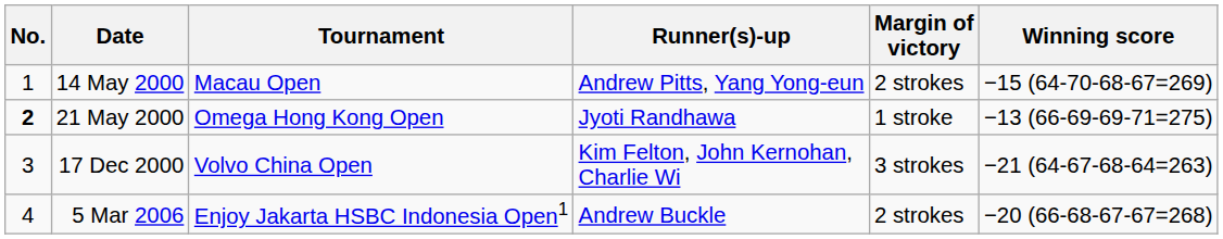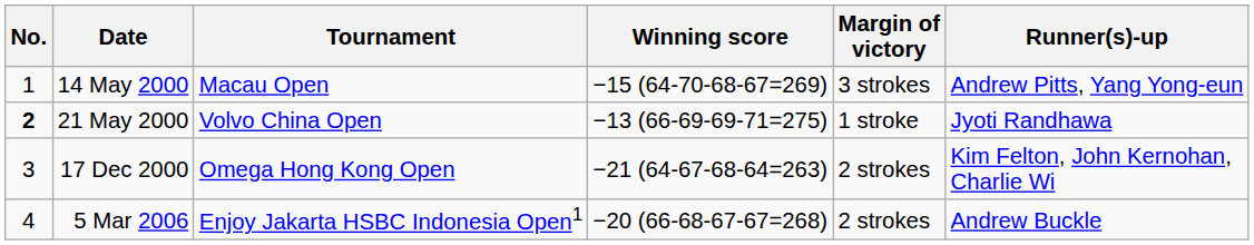columns swapped: Winning score <-> Runner(s)-up
14 May 2000 | Margin of victory: 2 strokes -> 3 strokes
21 May 2000 | Tournament: Omega Hong Kong Open -> Volvo China Open
17 Dec 2000 | Tournament: Volvo China Open -> Omega Hong Kong Open
17 Dec 2000 | Margin of victory: 3 strokes -> 2 strokes
